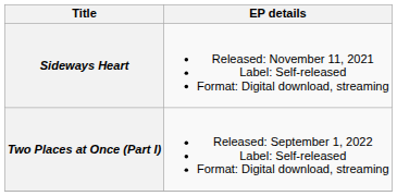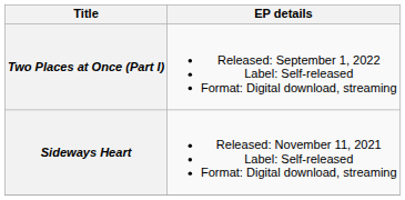rows swapped: Sideways Heart <-> Two Places at Once (Part I)
